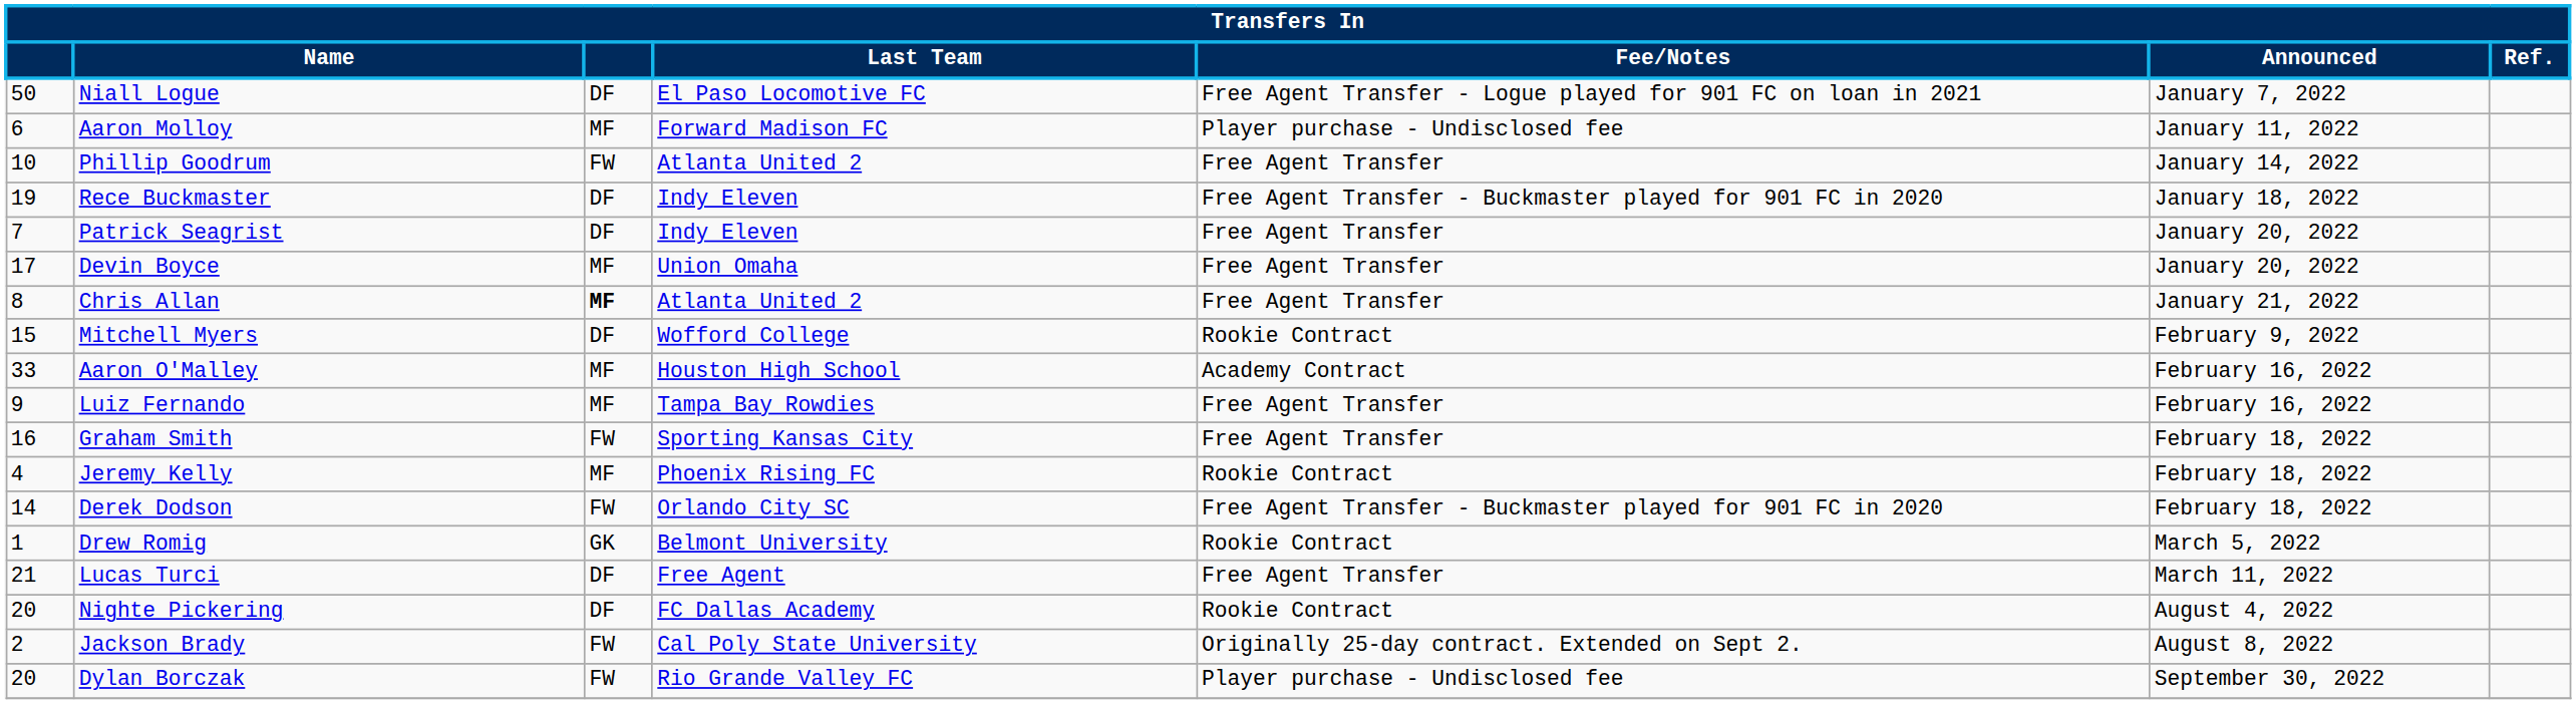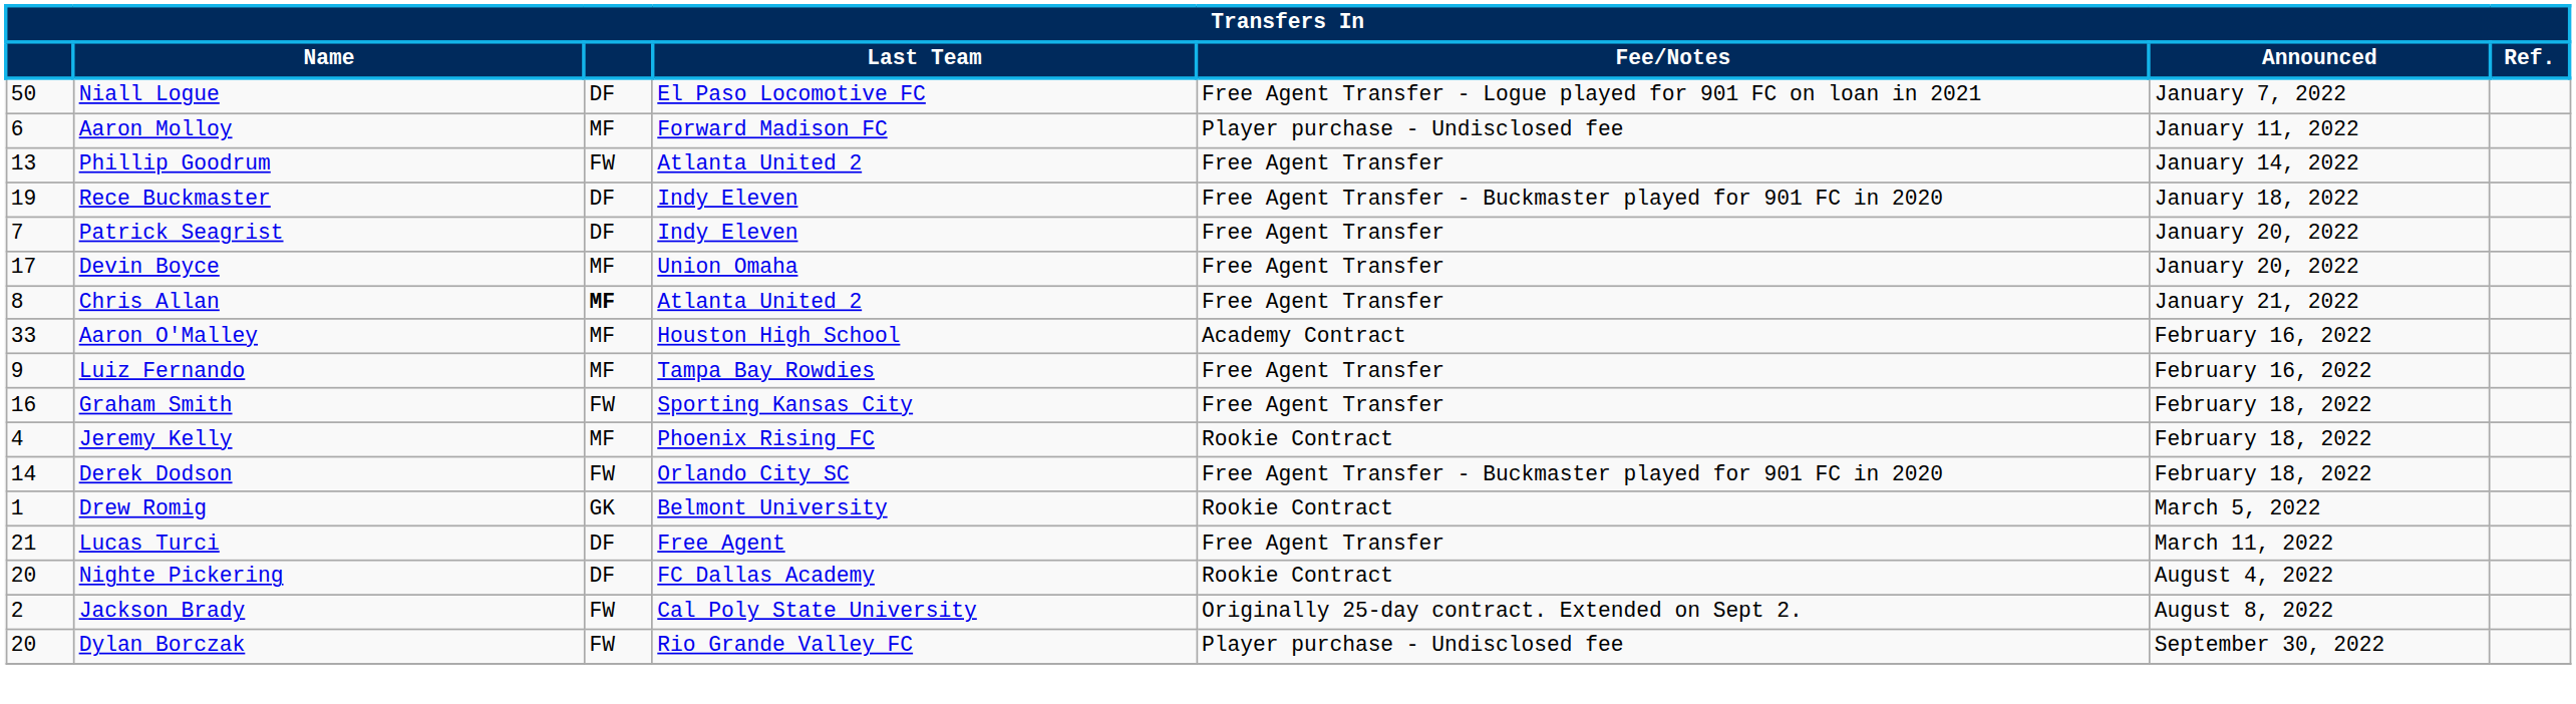Phillip Goodrum | column 1: 10 -> 13
- row: 15 | Mitchell Myers | DF | Wofford College | Rookie Contract | February 9, 2022
